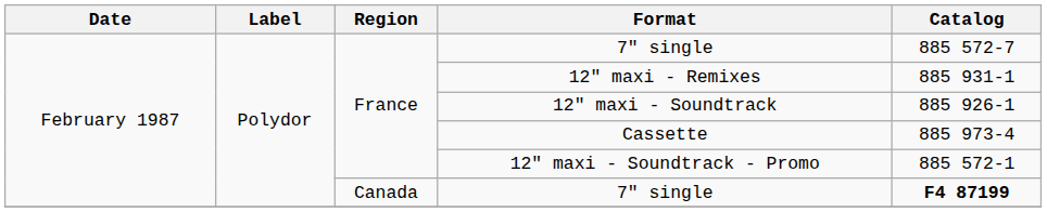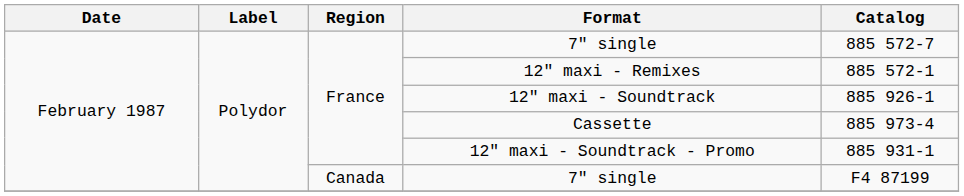12" maxi - Remixes | Catalog: 885 931-1 -> 885 572-1
12" maxi - Soundtrack - Promo | Catalog: 885 572-1 -> 885 931-1
Canada / 7" single | Catalog: bold -> normal
